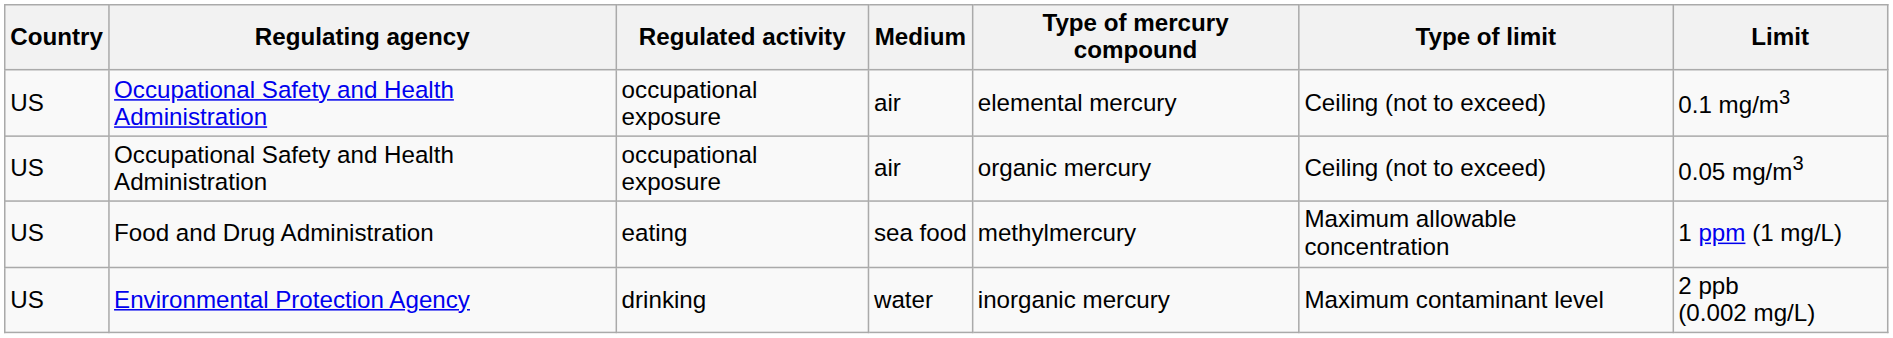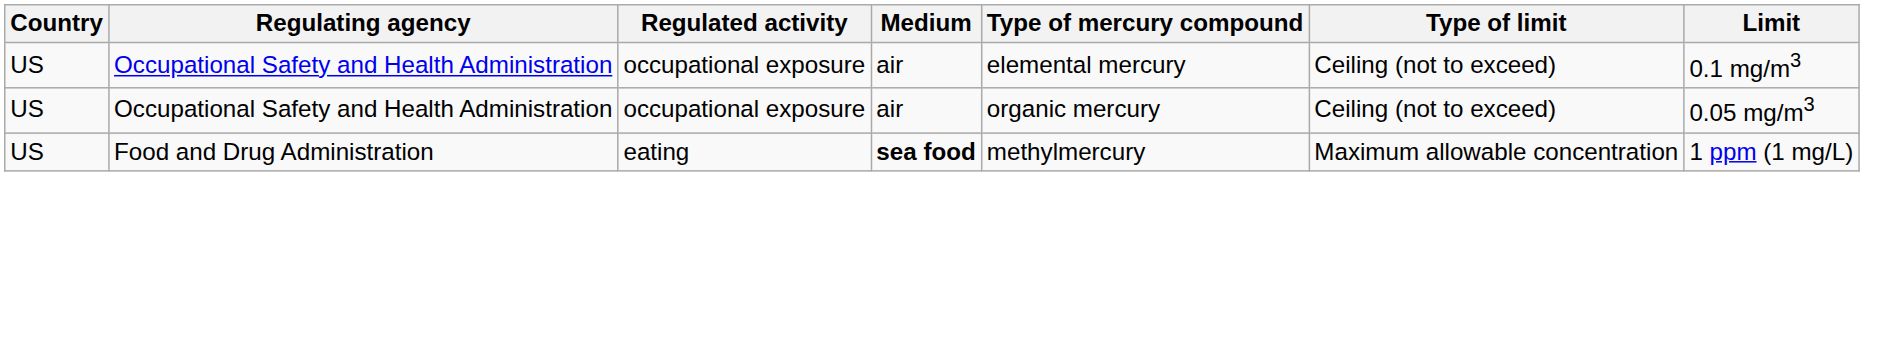Food and Drug Administration | Medium: normal -> bold
- row: US | Environmental Protection Agency | drinking | water | inorganic mercury | Maximum contaminant level | 2 ppb (0.002 mg/L)
